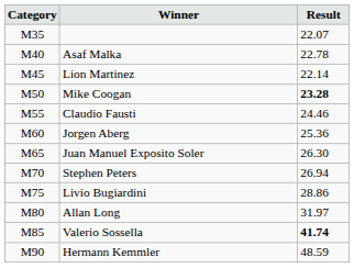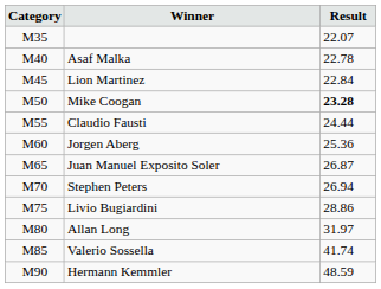Lion Martinez | Result: 22.14 -> 22.84
Claudio Fausti | Result: 24.46 -> 24.44
Juan Manuel Exposito Soler | Result: 26.30 -> 26.87
Valerio Sossella | Result: bold -> normal
